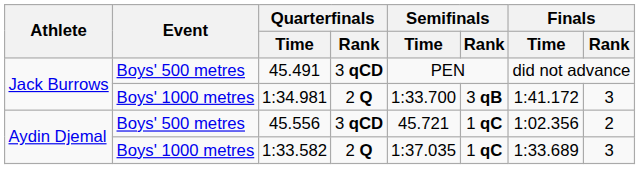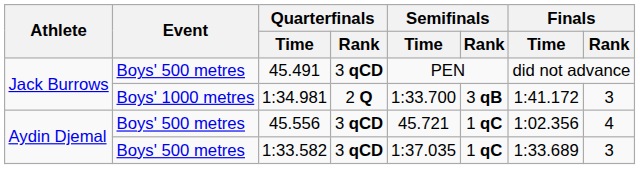45.556 | Finals / Rank: 2 -> 4
1:33.582 | Event: Boys' 1000 metres -> Boys' 500 metres
1:33.582 | Quarterfinals / Rank: 2 Q -> 3 qCD
